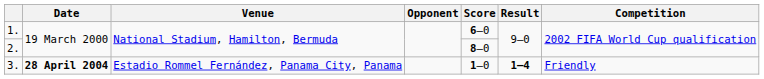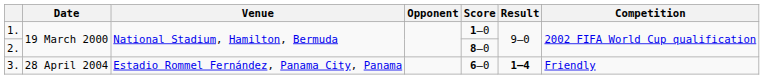1. | Score: 6–0 -> 1–0
3. | Date: bold -> normal
3. | Score: 1–0 -> 6–0
